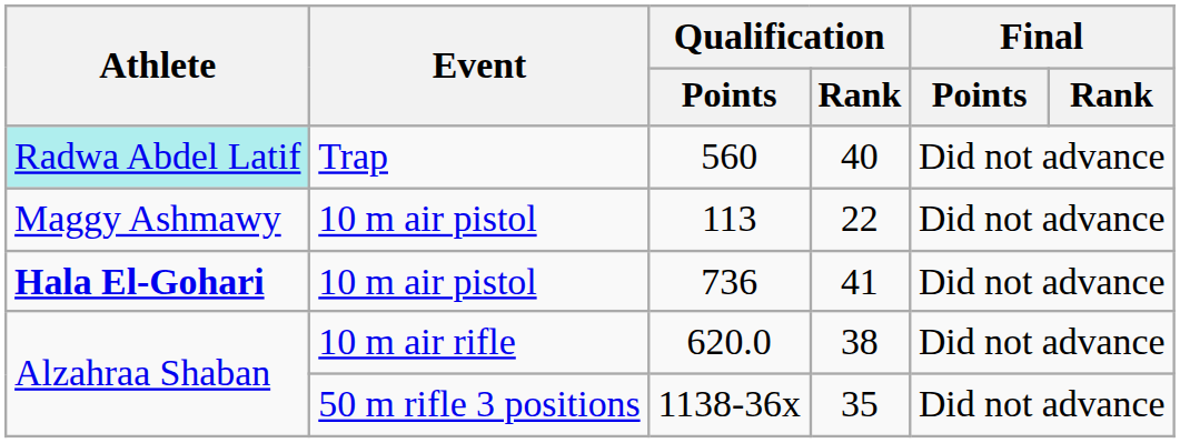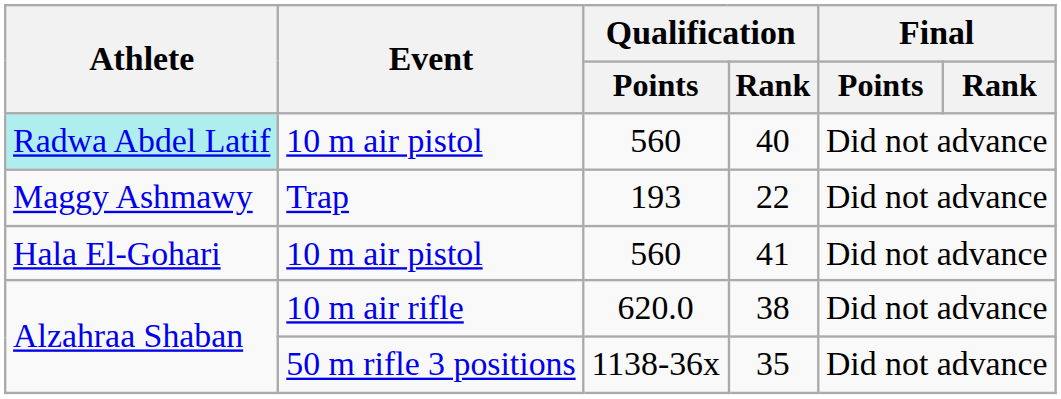40 | Event: Trap -> 10 m air pistol
22 | Event: 10 m air pistol -> Trap
22 | Qualification / Points: 113 -> 193
41 | Athlete: bold -> normal
41 | Qualification / Points: 736 -> 560
